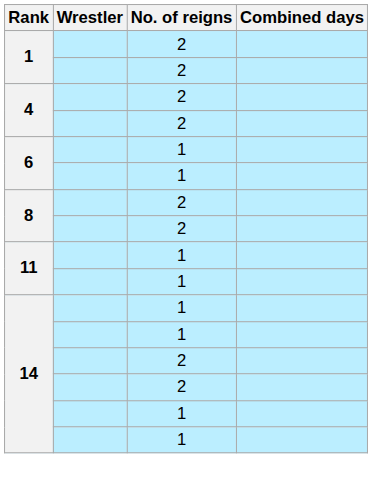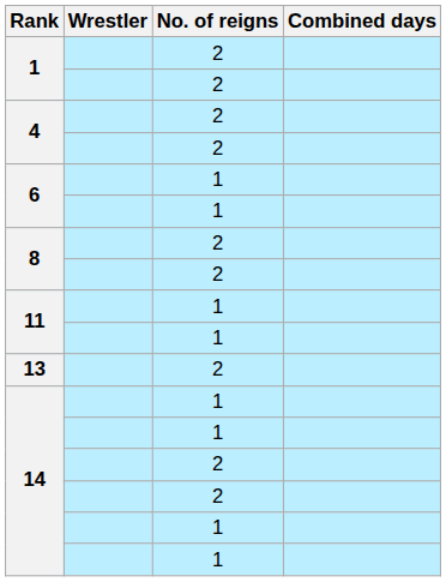+ row: 13 | 2
